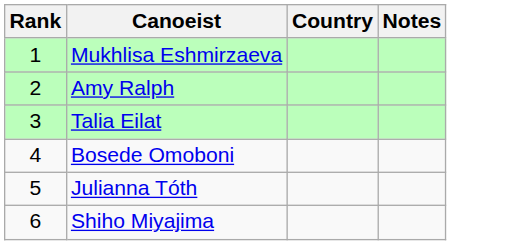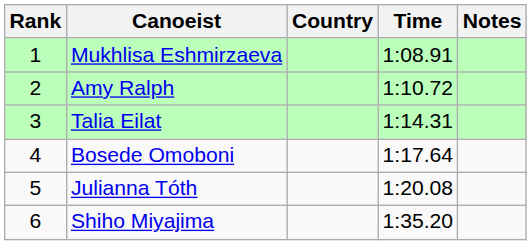+ column: Time | 1:08.91 | 1:10.72 | 1:14.31 | 1:17.64 | 1:20.08 | 1:35.20
